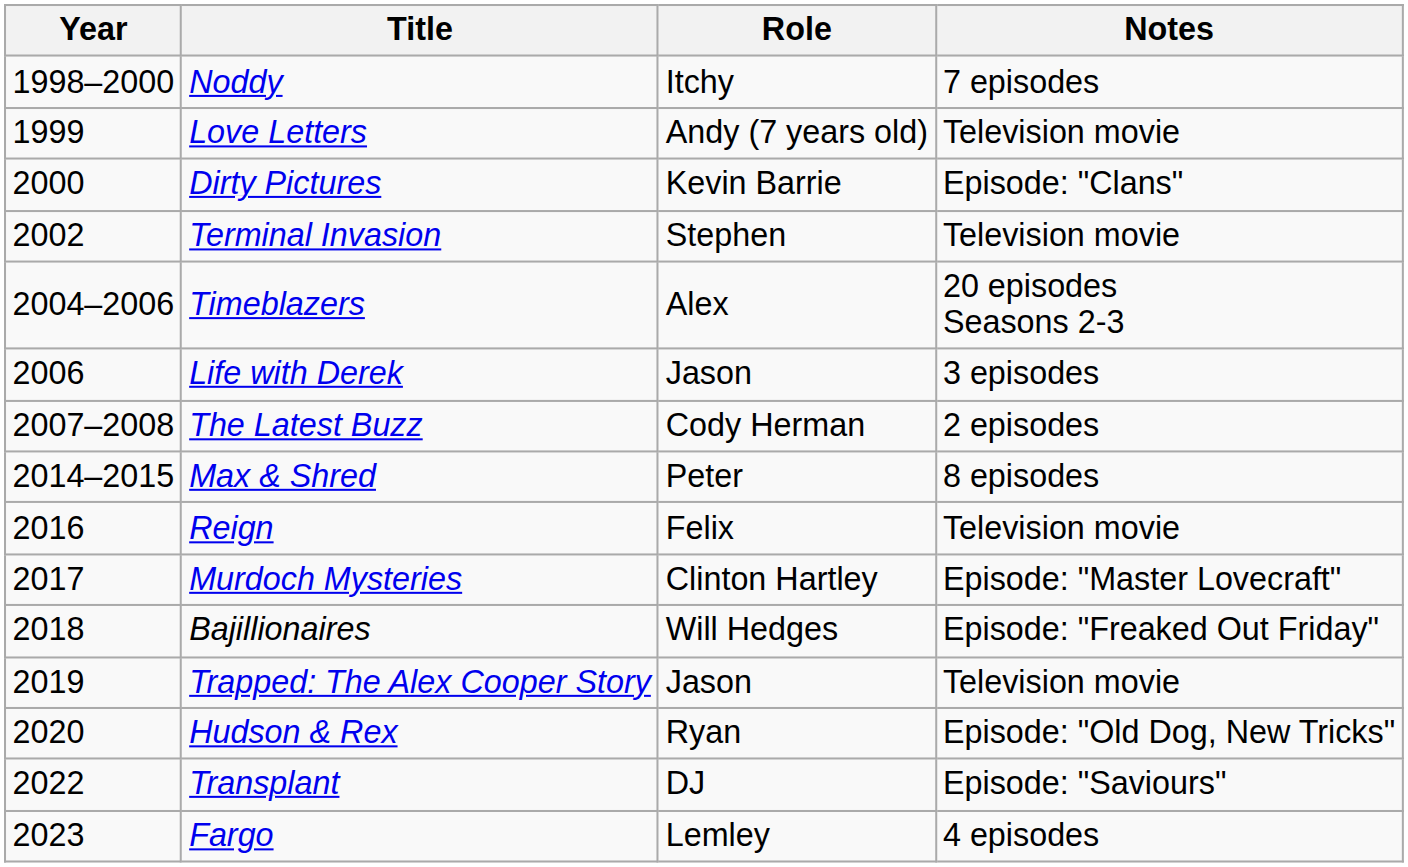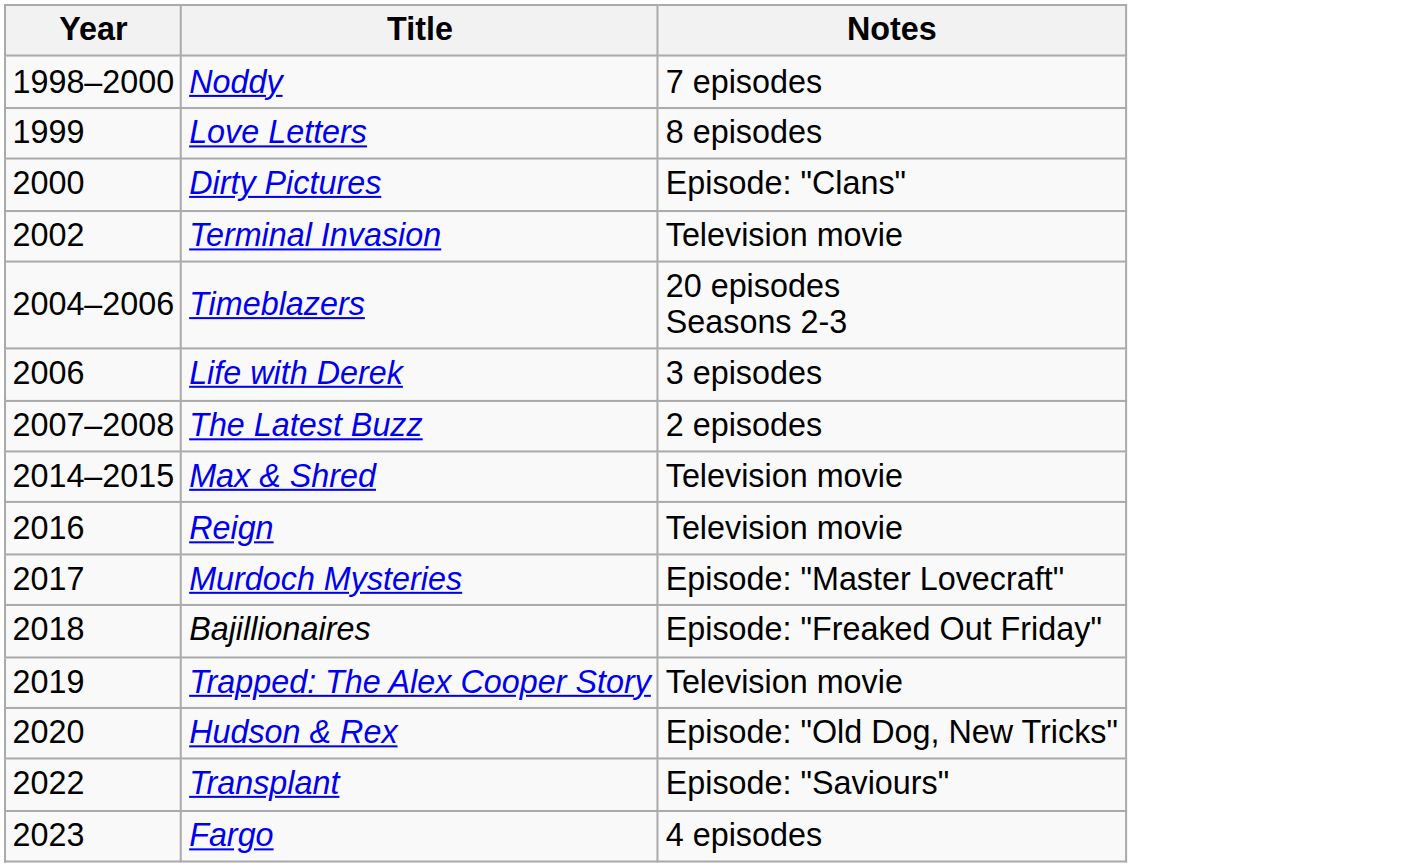- column: Role | Itchy | Andy (7 years old) | Kevin Barrie | Stephen | Alex | Jason | Cody Herman | Peter | Felix | Clinton Hartley | Will Hedges | Jason | Ryan | DJ | Lemley
Love Letters | Notes: Television movie -> 8 episodes
Max & Shred | Notes: 8 episodes -> Television movie
